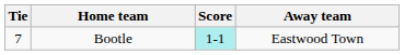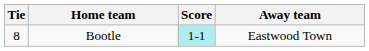Bootle | Tie: 7 -> 8
